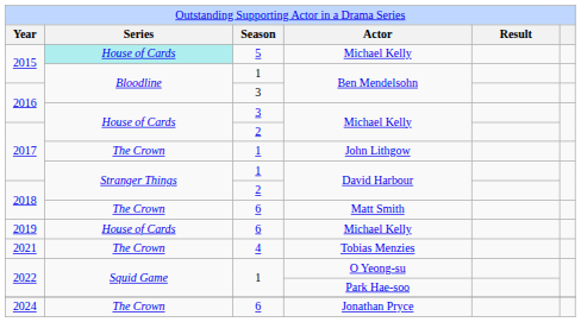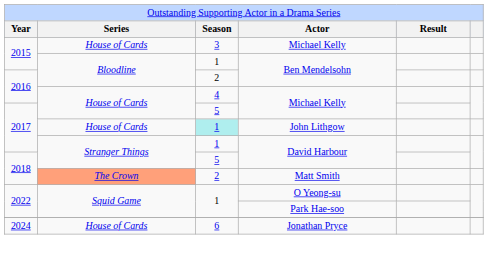2015 / Michael Kelly | column 2: paleturquoise background -> no background
2015 / Michael Kelly | column 3: 5 -> 3
2016 / Ben Mendelsohn | column 3: 3 -> 2
2016 / Michael Kelly | column 3: 3 -> 4
2017 / Michael Kelly | column 3: 2 -> 5
John Lithgow | column 2: The Crown -> House of Cards
John Lithgow | column 3: no background -> paleturquoise background
2018 / David Harbour | column 3: 2 -> 5
Matt Smith | column 2: no background -> lightsalmon background
Matt Smith | column 3: 6 -> 2
- row: 2019 | House of Cards | 6 | Michael Kelly
- row: 2021 | The Crown | 4 | Tobias Menzies
Jonathan Pryce | column 2: The Crown -> House of Cards
